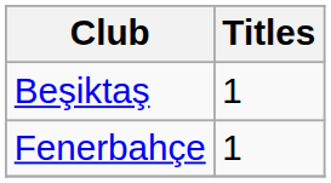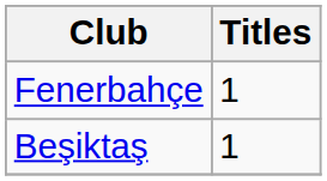rows swapped: Fenerbahçe <-> Beşiktaş
